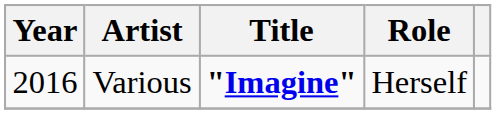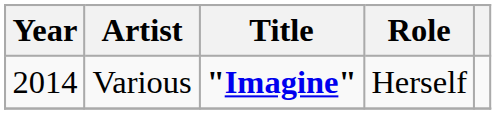Various | Year: 2016 -> 2014
